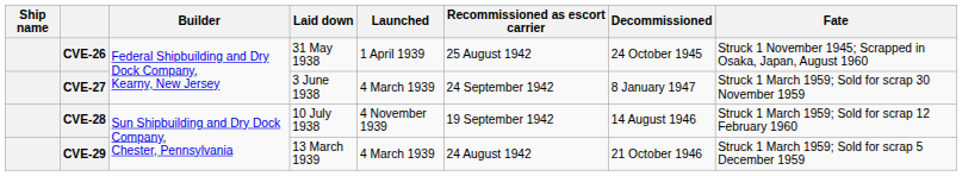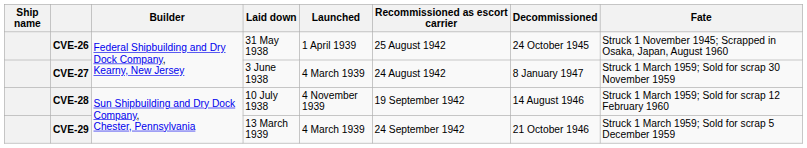CVE-27 | Recommissioned as escort carrier: 24 September 1942 -> 24 August 1942
CVE-29 | Recommissioned as escort carrier: 24 August 1942 -> 24 September 1942
